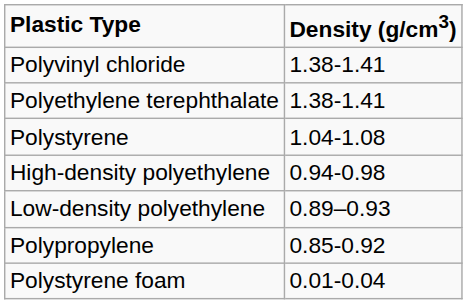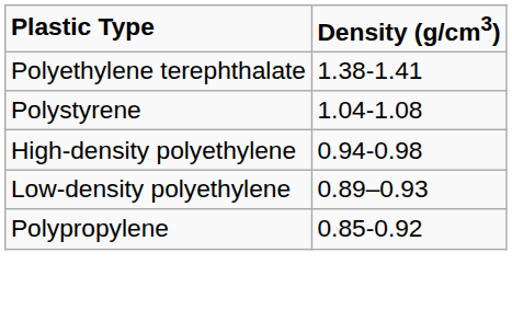- row: Polyvinyl chloride | 1.38-1.41
- row: Polystyrene foam | 0.01-0.04
